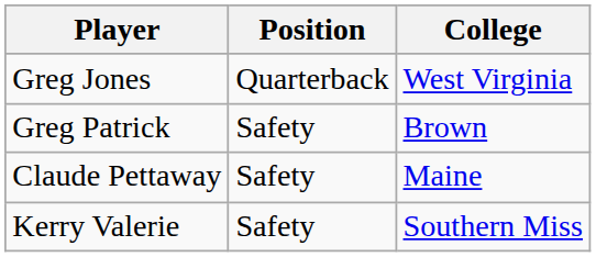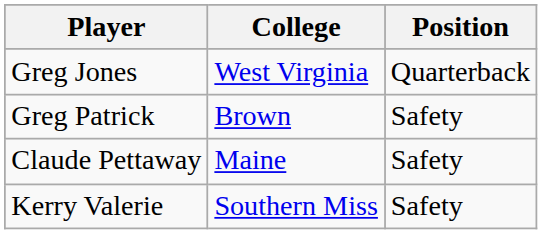columns swapped: Position <-> College
